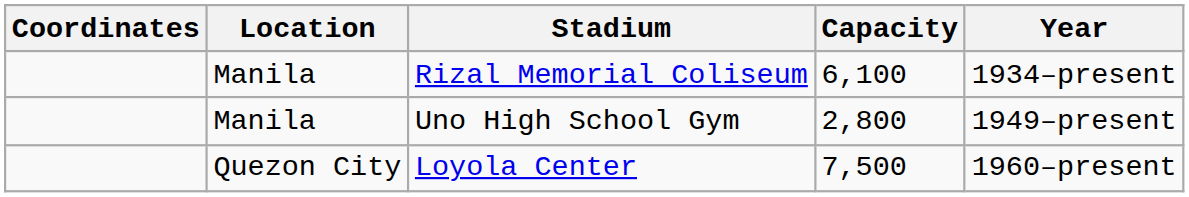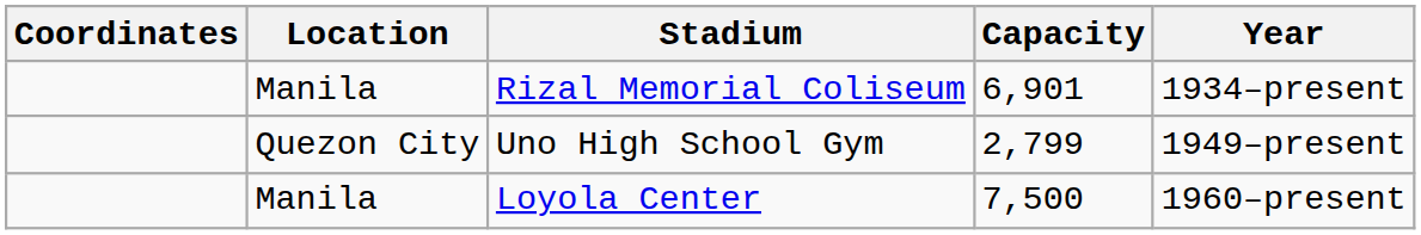Rizal Memorial Coliseum | Capacity: 6,100 -> 6,901
Uno High School Gym | Location: Manila -> Quezon City
Uno High School Gym | Capacity: 2,800 -> 2,799
Loyola Center | Location: Quezon City -> Manila
